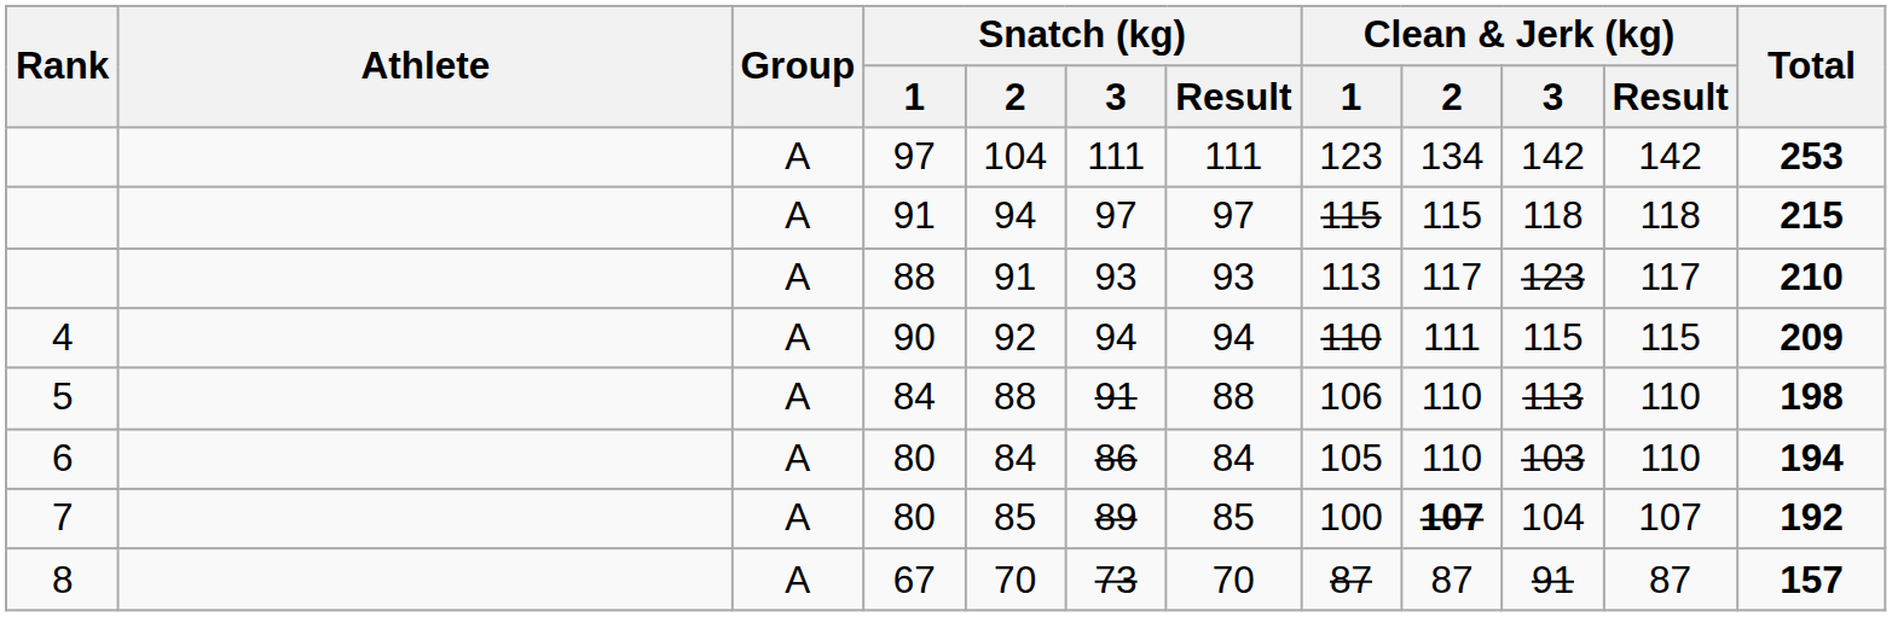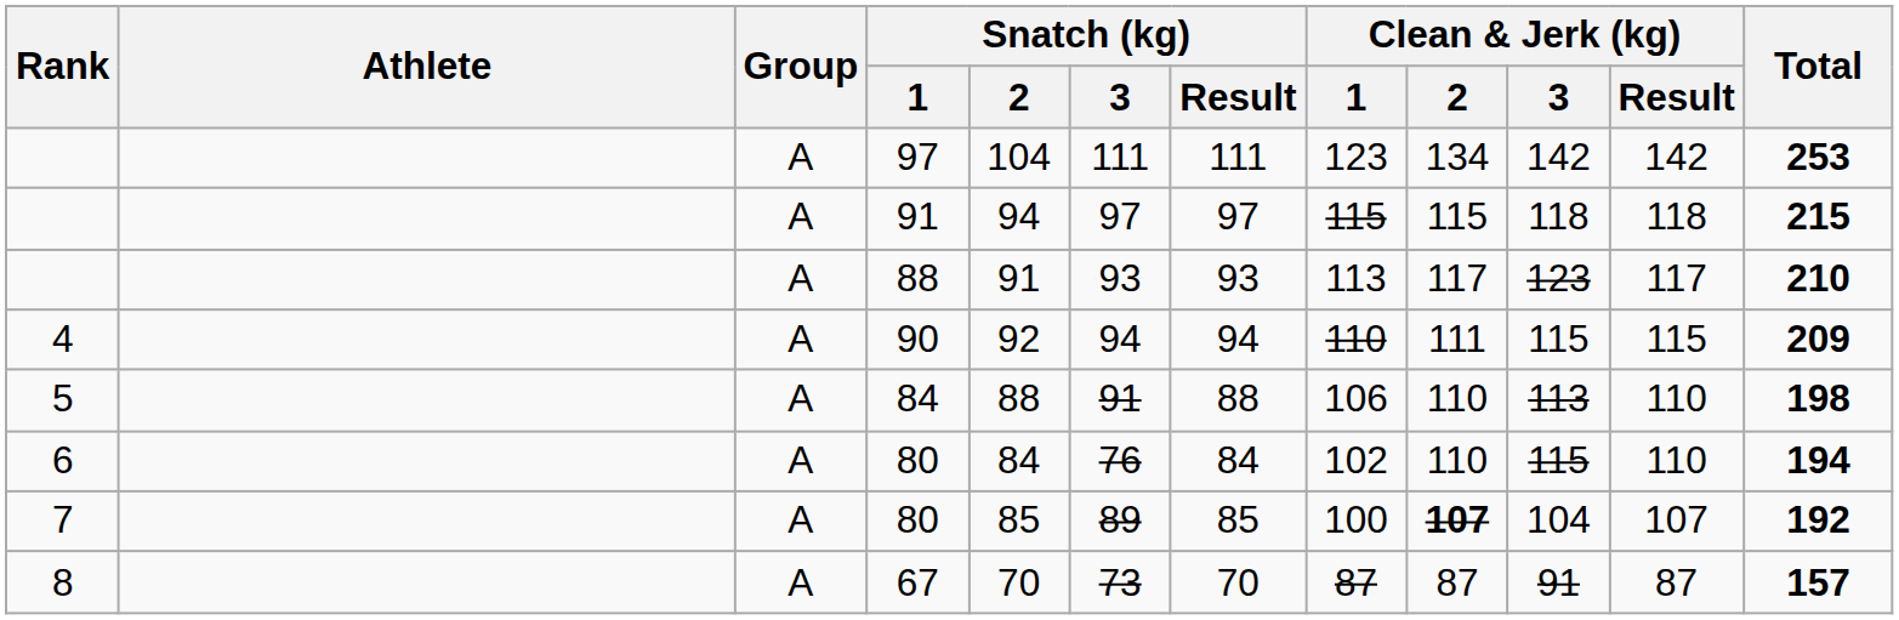6 / 80 | Snatch (kg) / 3: 86 -> 76
6 / 80 | Clean & Jerk (kg) / 1: 105 -> 102
6 / 80 | Clean & Jerk (kg) / 3: 103 -> 115
